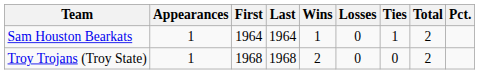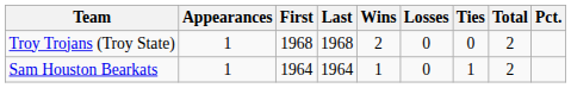rows swapped: Sam Houston Bearkats <-> Troy Trojans (Troy State)
